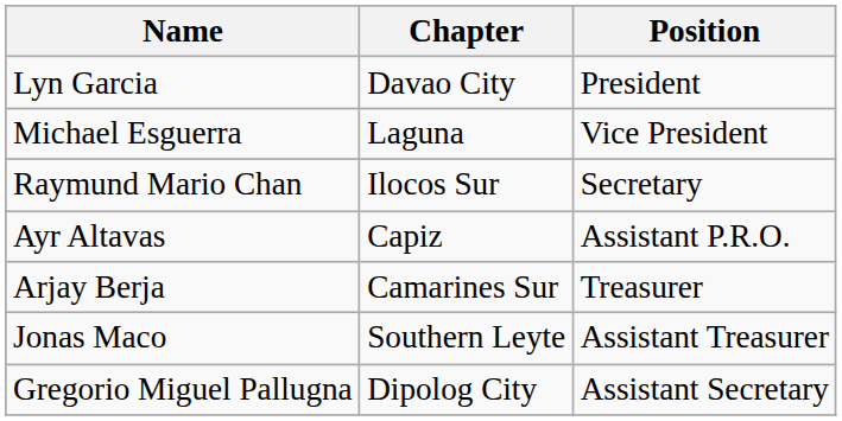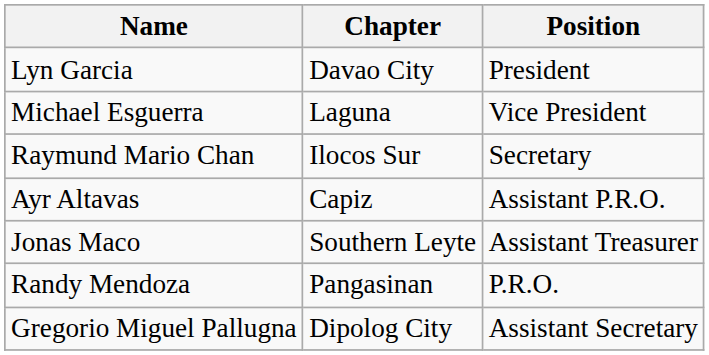- row: Arjay Berja | Camarines Sur | Treasurer
+ row: Randy Mendoza | Pangasinan | P.R.O.
